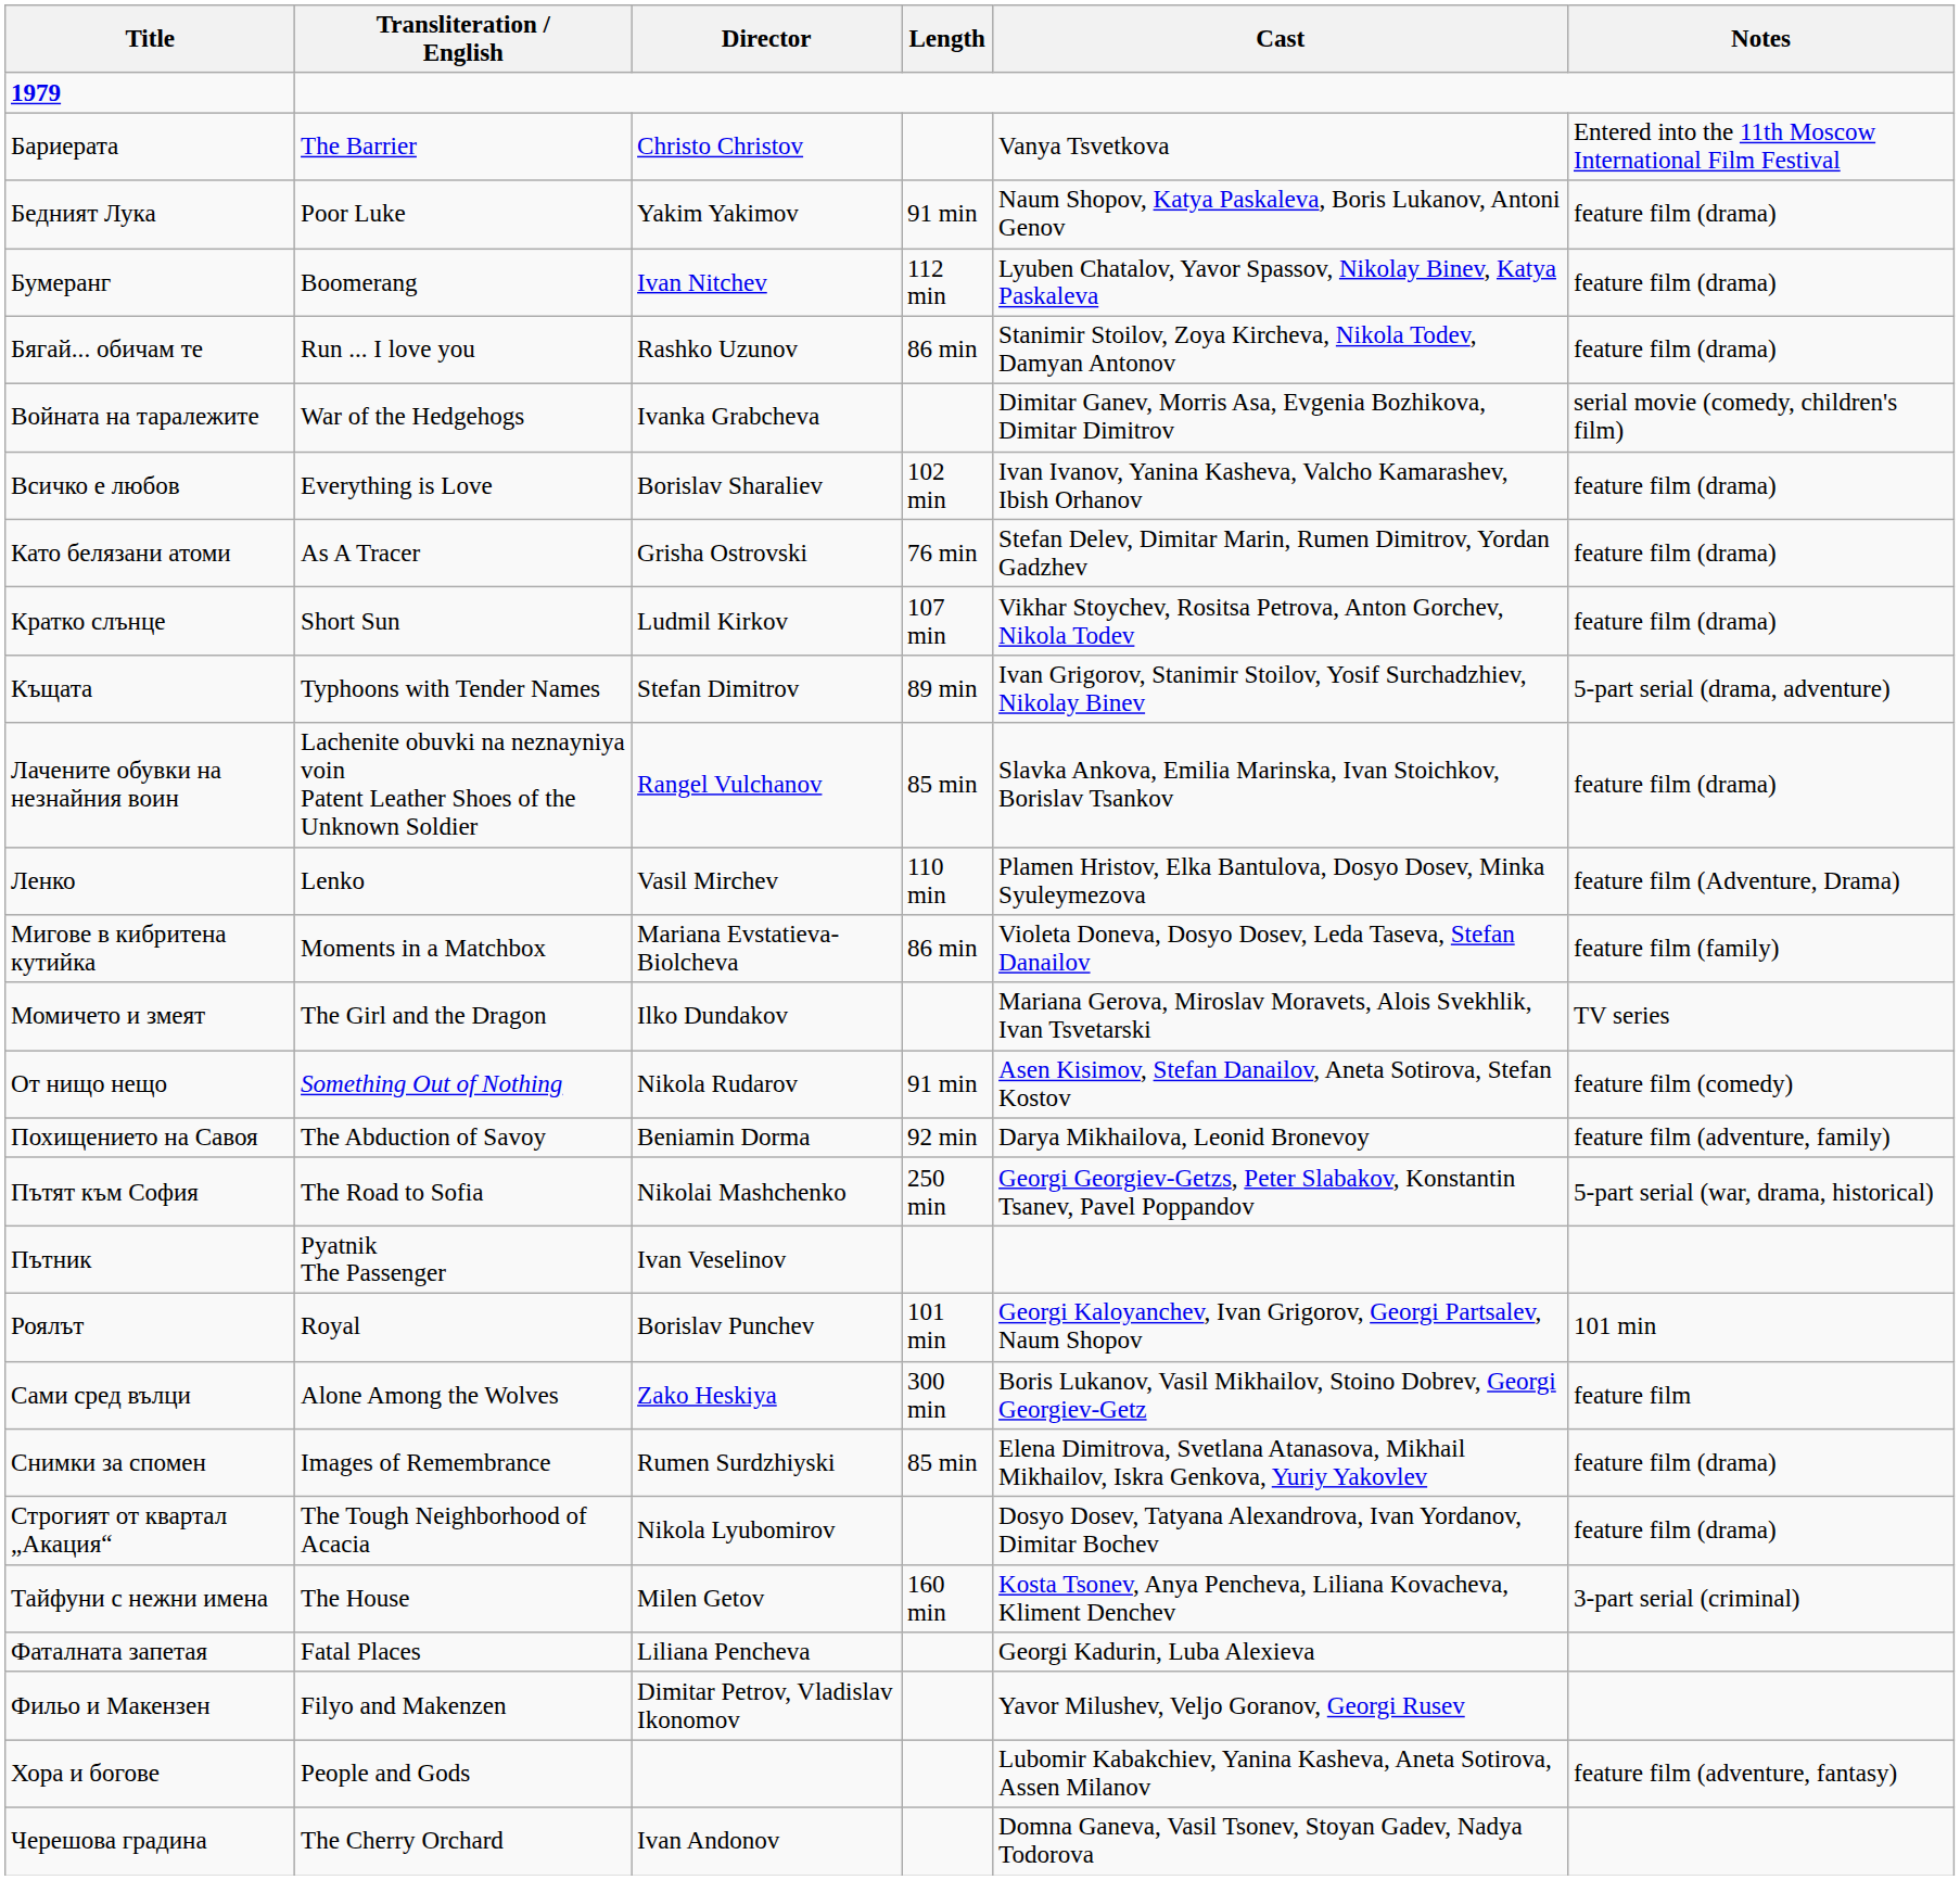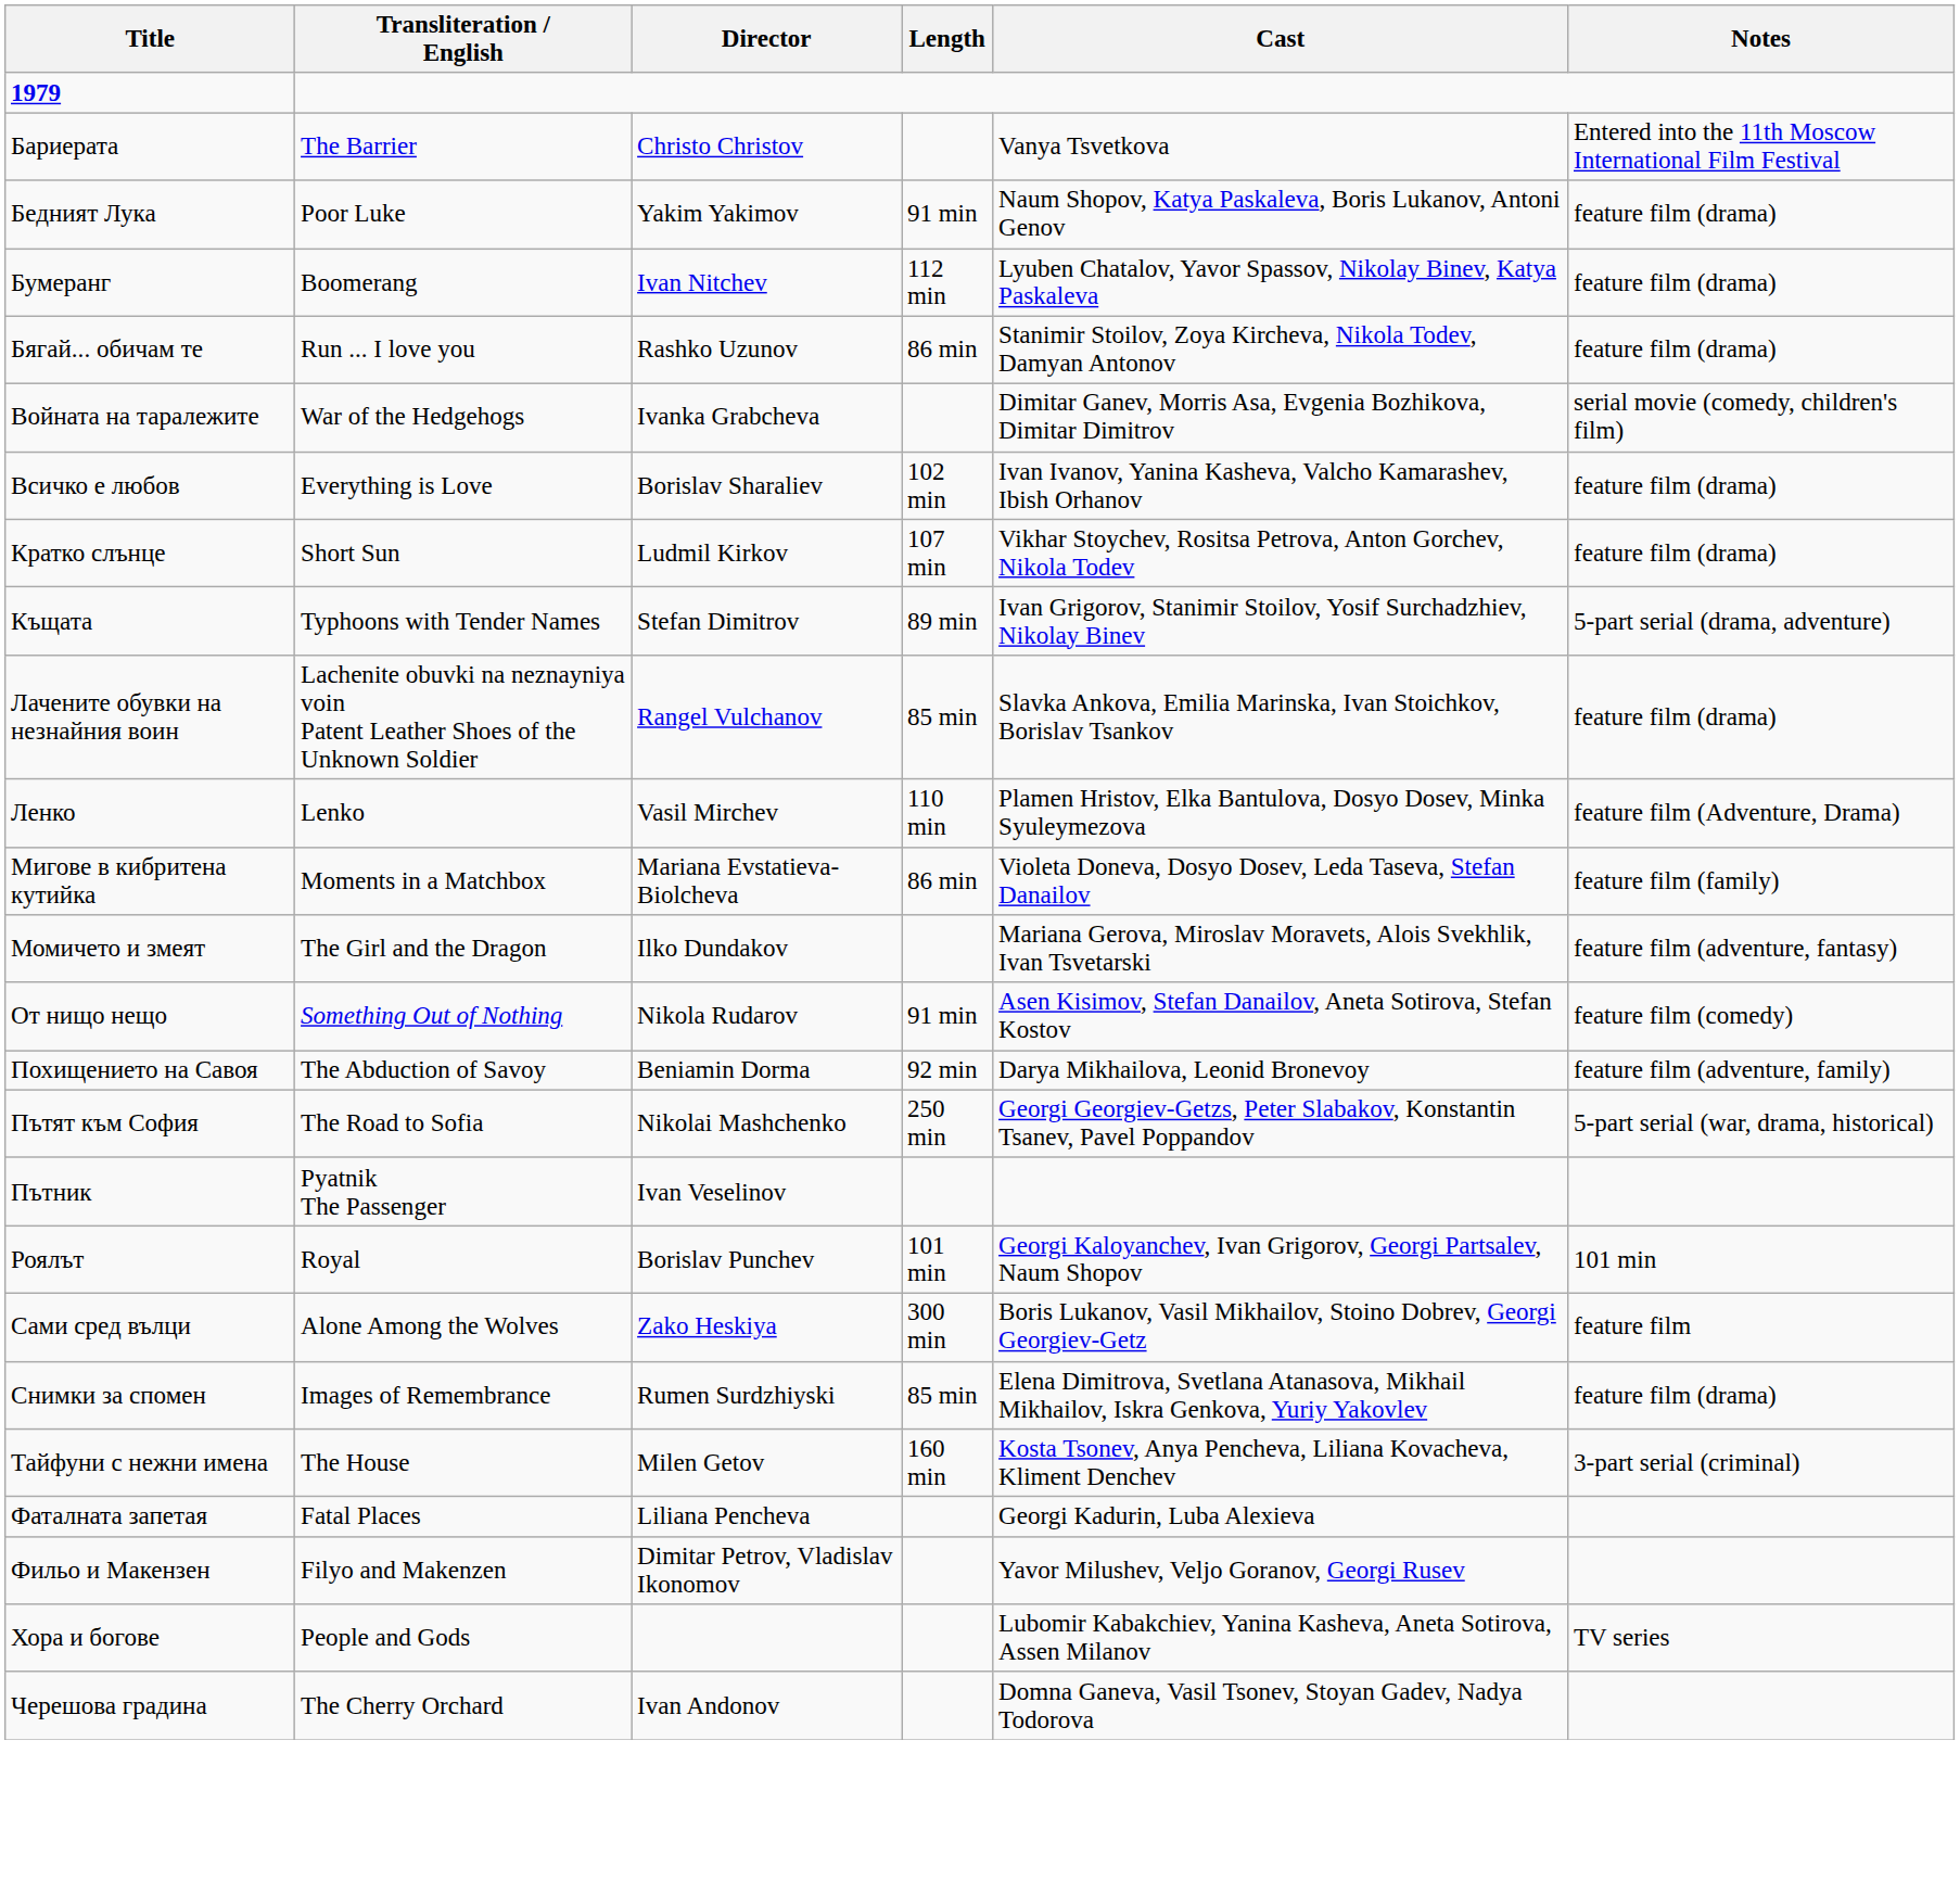- row: Като белязани атоми | As A Tracer | Grisha Ostrovski | 76 min | Stefan Delev, Dimitar Marin, Rumen Dimitrov, Yordan Gadzhev | feature film (drama)
Момичето и змеят | Notes: TV series -> feature film (adventure, fantasy)
- row: Строгият от квартал „Акация“ | The Tough Neighborhood of Acacia | Nikola Lyubomirov | Dosyo Dosev, Tatyana Alexandrova, Ivan Yordanov, Dimitar Bochev | feature film (drama)
Хора и богове | Notes: feature film (adventure, fantasy) -> TV series
